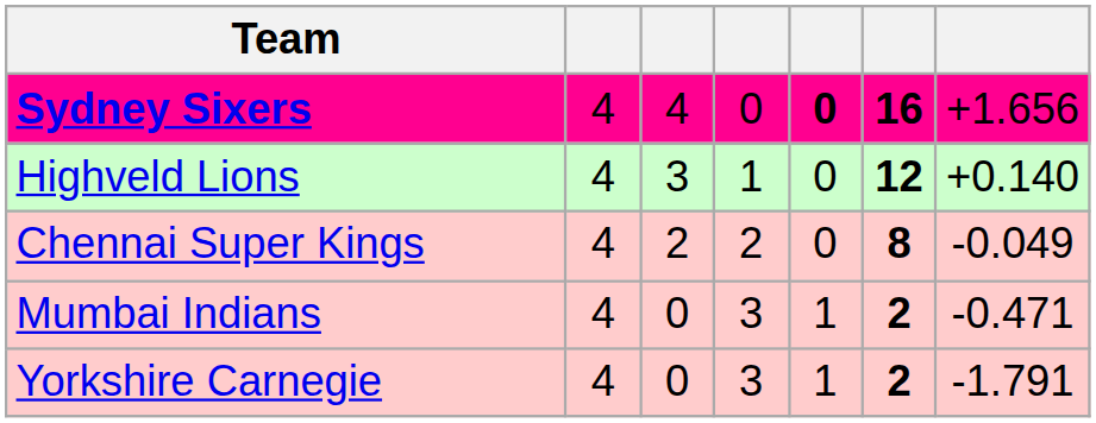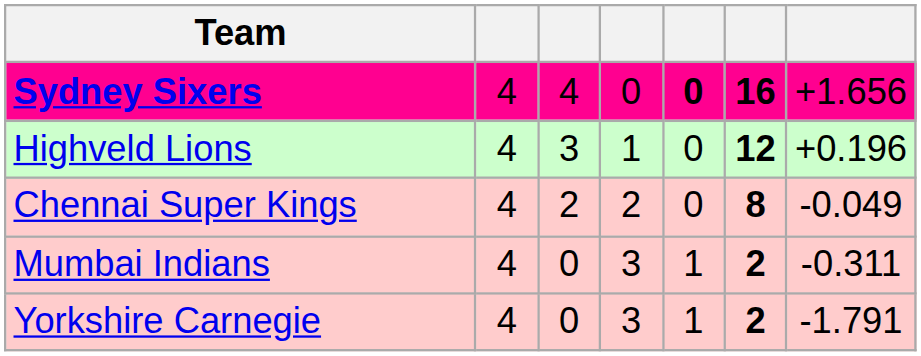Highveld Lions | column 7: +0.140 -> +0.196
Mumbai Indians | column 7: -0.471 -> -0.311
